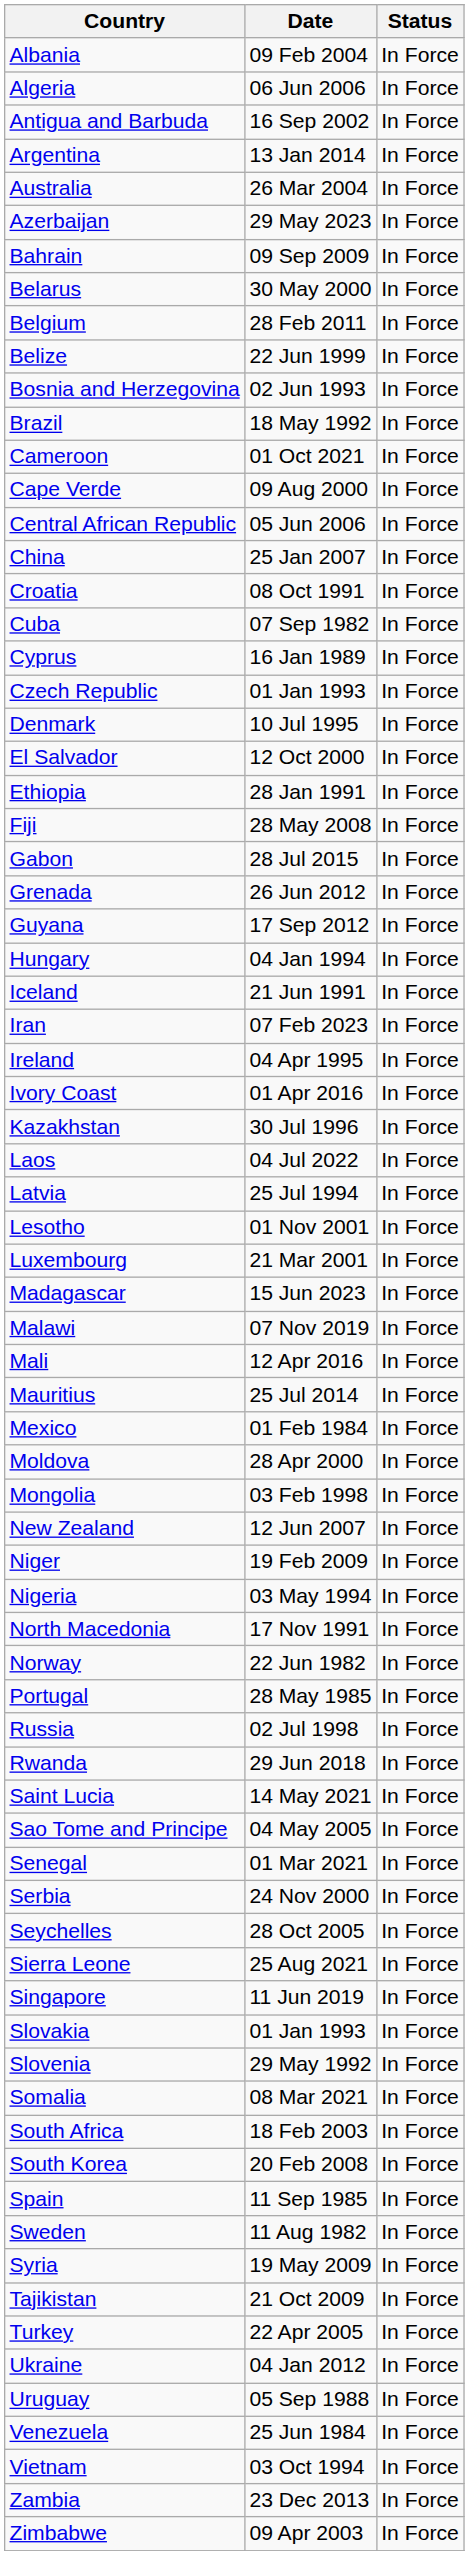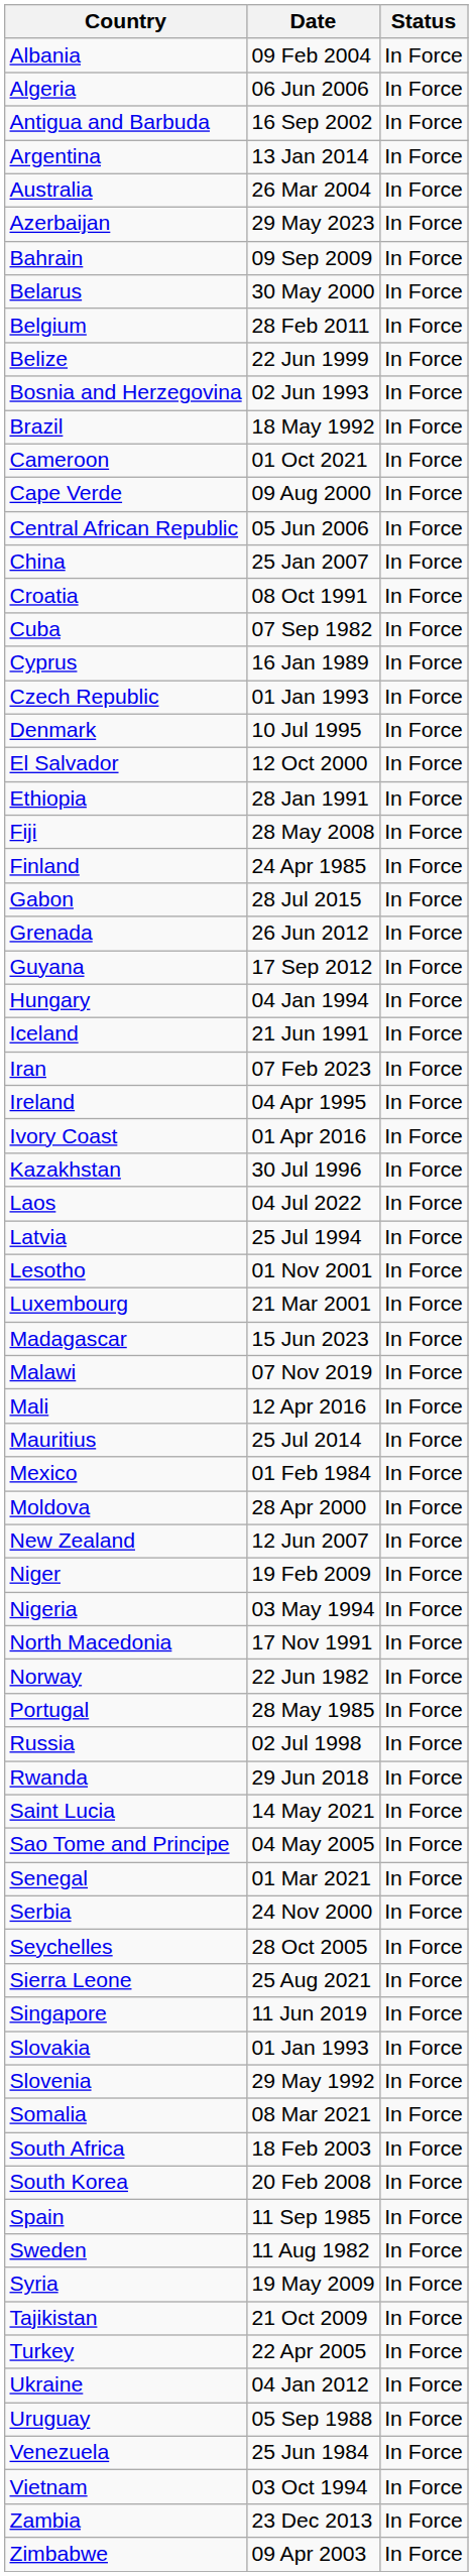+ row: Finland | 24 Apr 1985 | In Force
- row: Mongolia | 03 Feb 1998 | In Force
